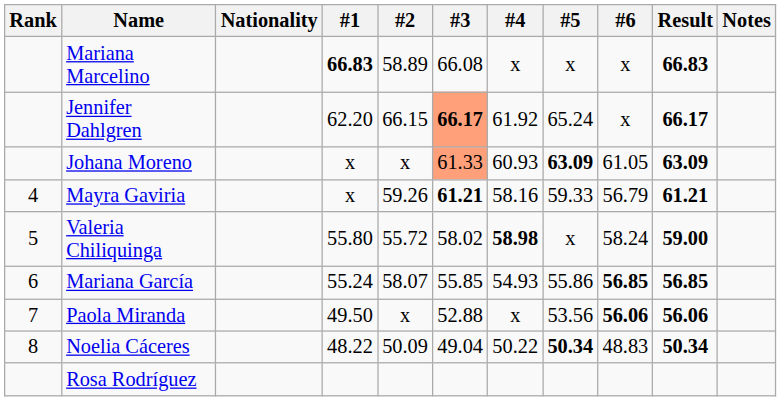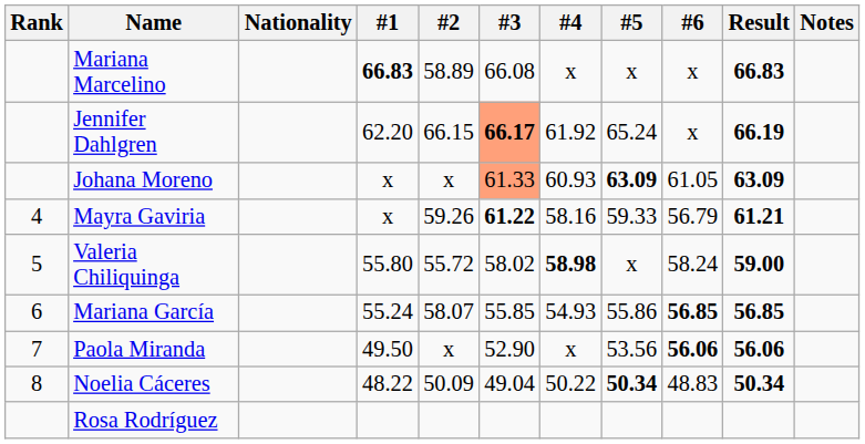Jennifer Dahlgren | Result: 66.17 -> 66.19
Mayra Gaviria | #3: 61.21 -> 61.22
Paola Miranda | #3: 52.88 -> 52.90
